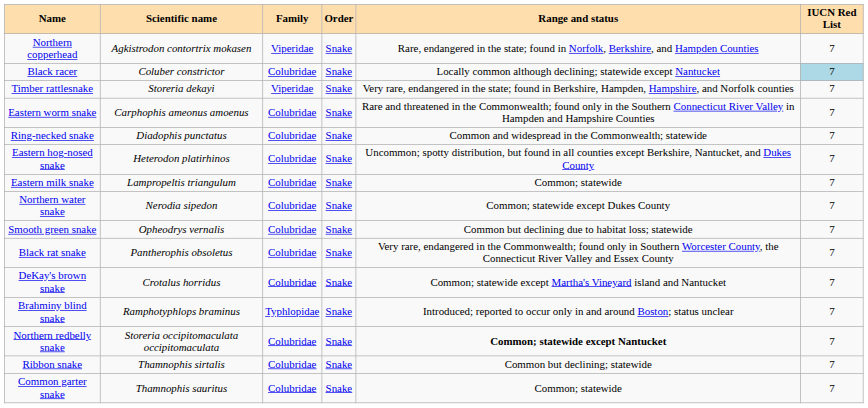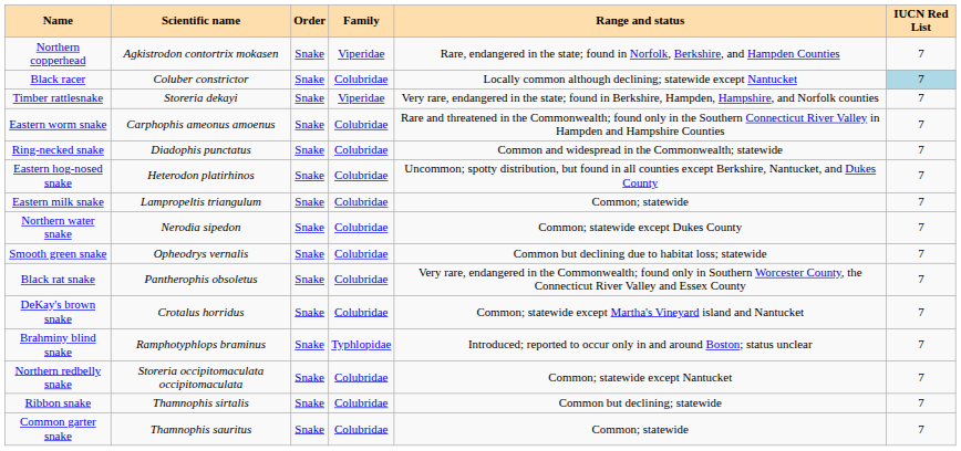columns swapped: Order <-> Family
Northern redbelly snake | Range and status: bold -> normal
